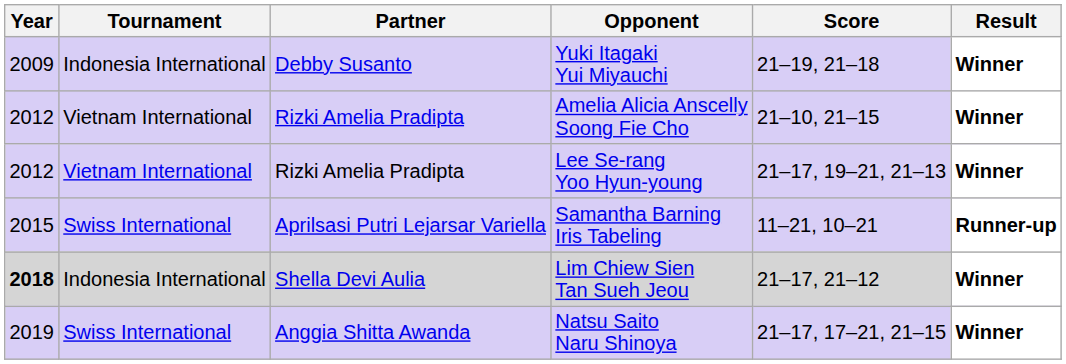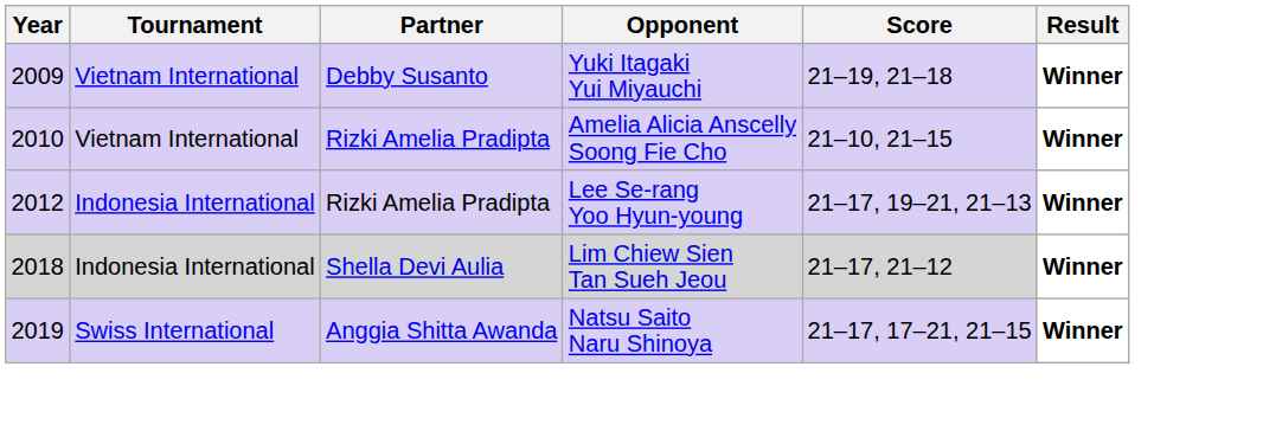Yuki Itagaki Yui Miyauchi | Tournament: Indonesia International -> Vietnam International
Amelia Alicia Anscelly Soong Fie Cho | Year: 2012 -> 2010
Lee Se-rang Yoo Hyun-young | Tournament: Vietnam International -> Indonesia International
- row: 2015 | Swiss International | Aprilsasi Putri Lejarsar Variella | Samantha Barning Iris Tabeling | 11–21, 10–21 | Runner-up
Lim Chiew Sien Tan Sueh Jeou | Year: bold -> normal
